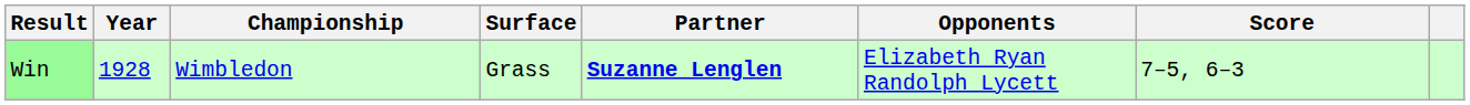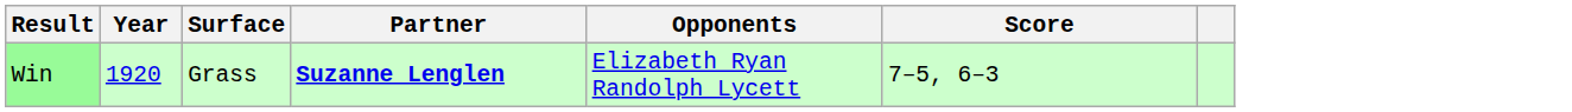- column: Championship | Wimbledon
Win | Year: 1928 -> 1920
